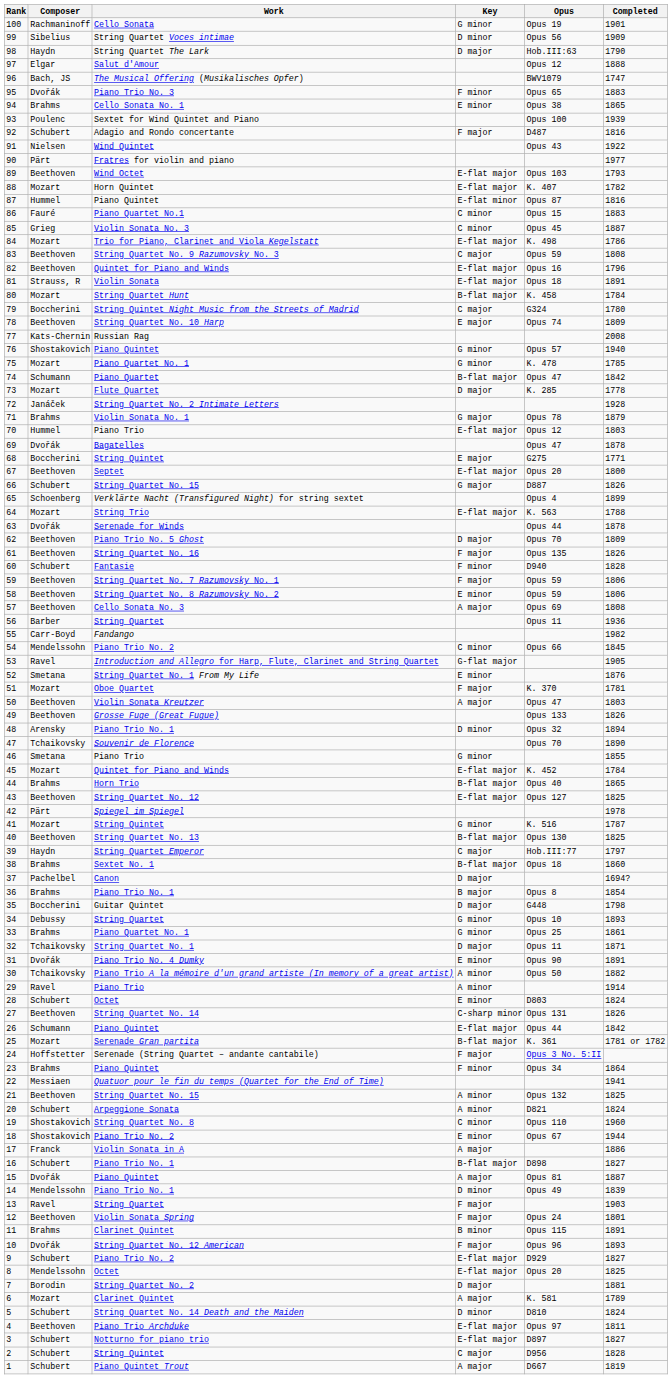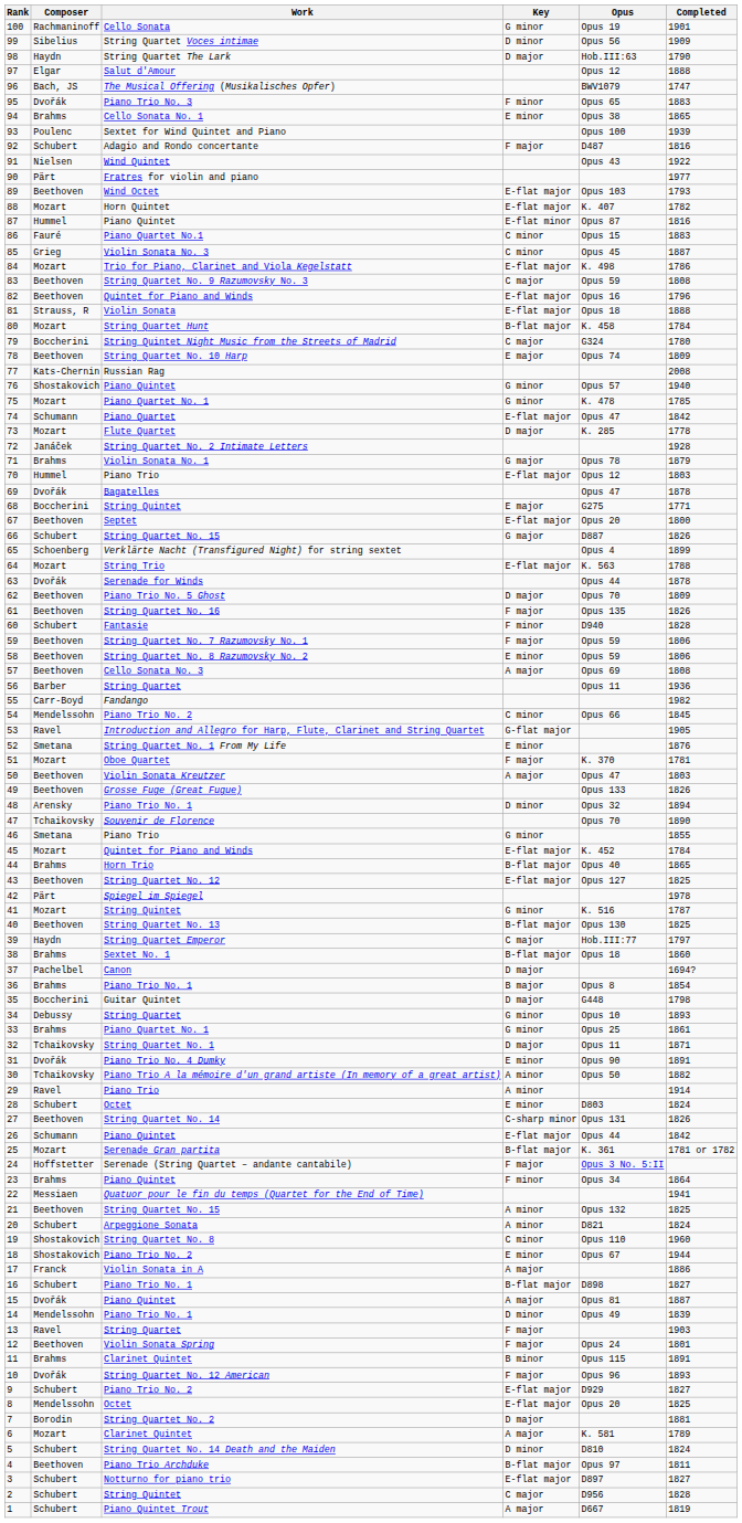81 | Completed: 1891 -> 1888
74 | Key: B-flat major -> E-flat major
4 | Key: E-flat major -> B-flat major
